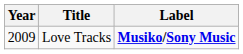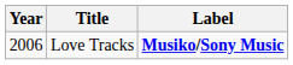Love Tracks | Year: 2009 -> 2006
